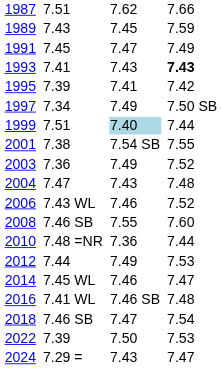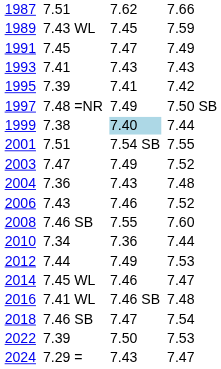1989 | column 3: 7.43 -> 7.43 WL
1993 | column 7: bold -> normal
1997 | column 3: 7.34 -> 7.48 =NR
1999 | column 3: 7.51 -> 7.38
2001 | column 3: 7.38 -> 7.51
2003 | column 3: 7.36 -> 7.47
2004 | column 3: 7.47 -> 7.36
2006 | column 3: 7.43 WL -> 7.43
2010 | column 3: 7.48 =NR -> 7.34
